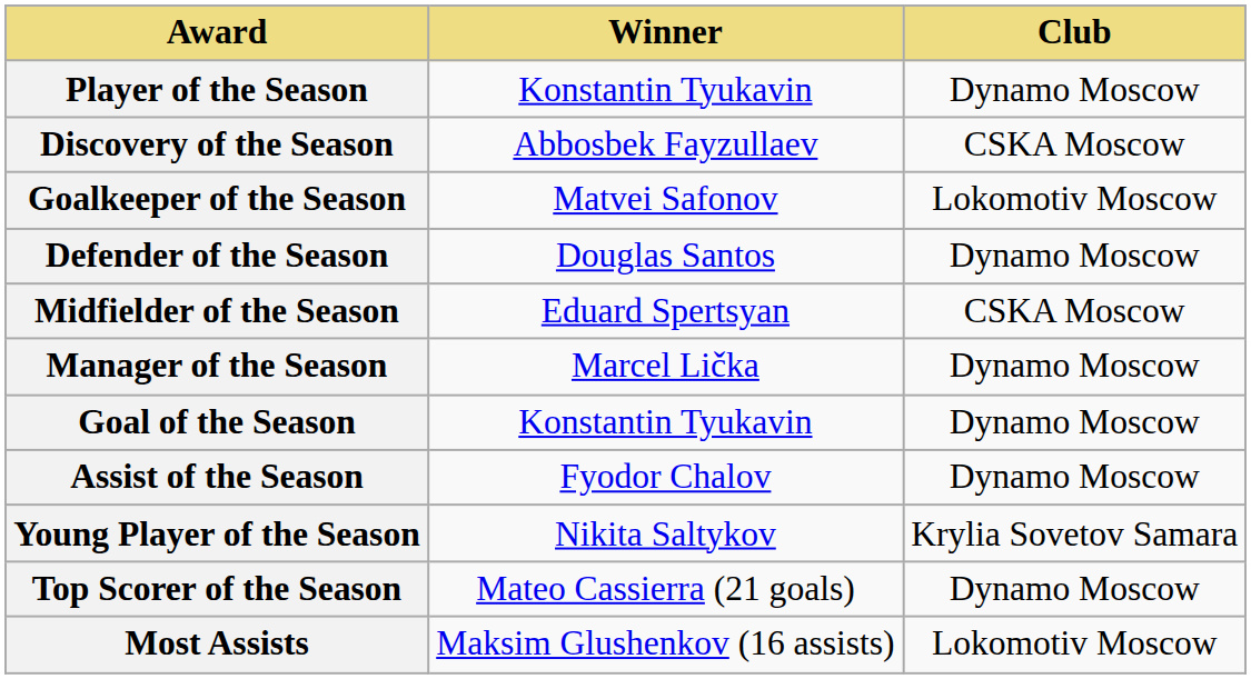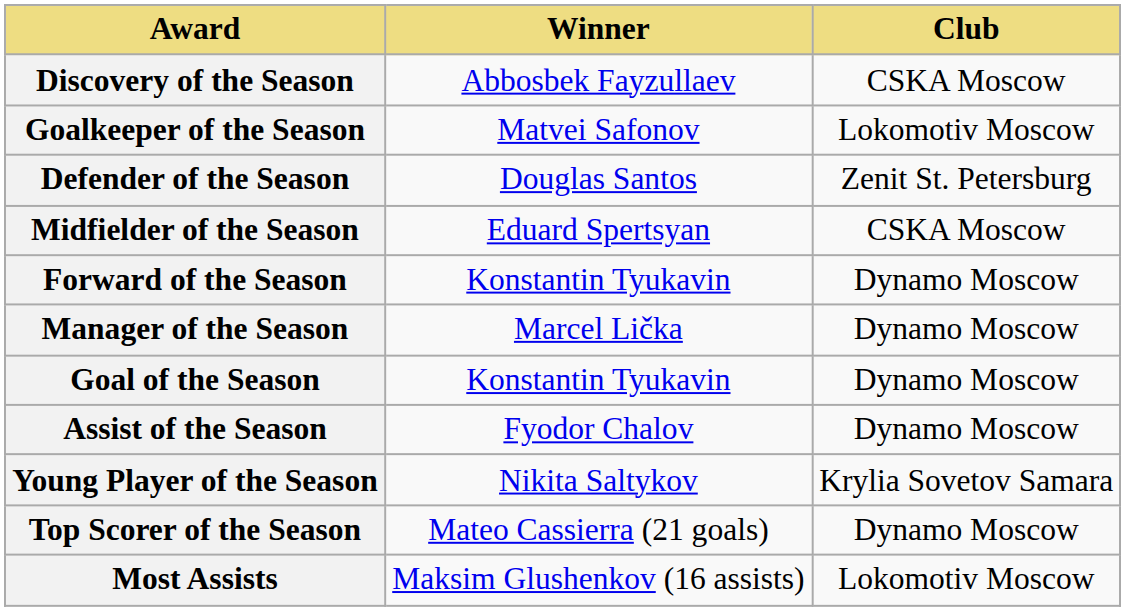- row: Player of the Season | Konstantin Tyukavin | Dynamo Moscow
Defender of the Season | Club: Dynamo Moscow -> Zenit St. Petersburg
+ row: Forward of the Season | Konstantin Tyukavin | Dynamo Moscow
